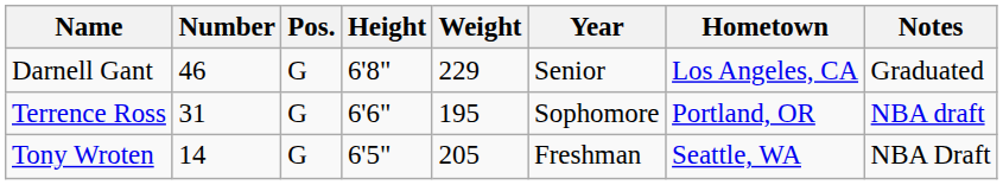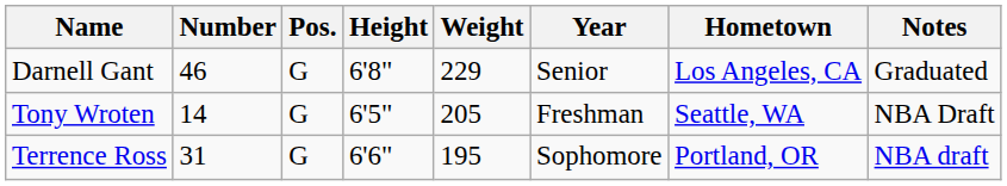rows swapped: Terrence Ross <-> Tony Wroten
